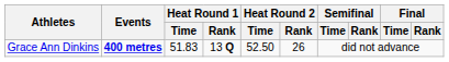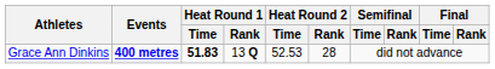Grace Ann Dinkins | Heat Round 1 / Time: normal -> bold
Grace Ann Dinkins | Heat Round 2 / Time: 52.50 -> 52.53
Grace Ann Dinkins | Heat Round 2 / Rank: 26 -> 28
